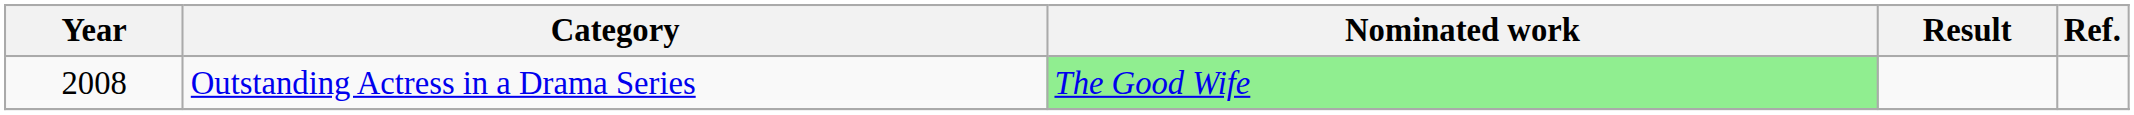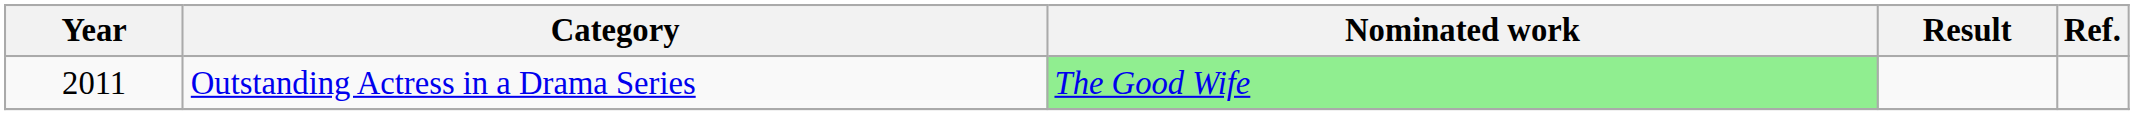Outstanding Actress in a Drama Series | Year: 2008 -> 2011
